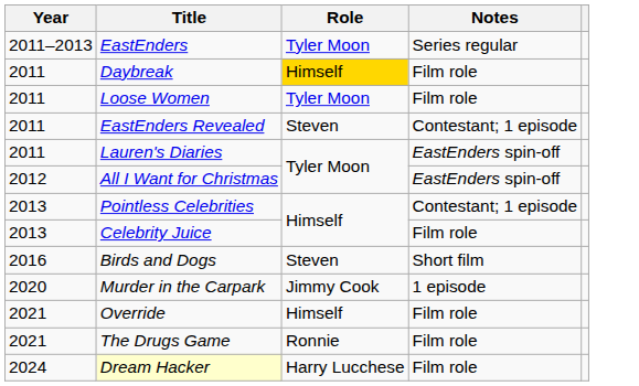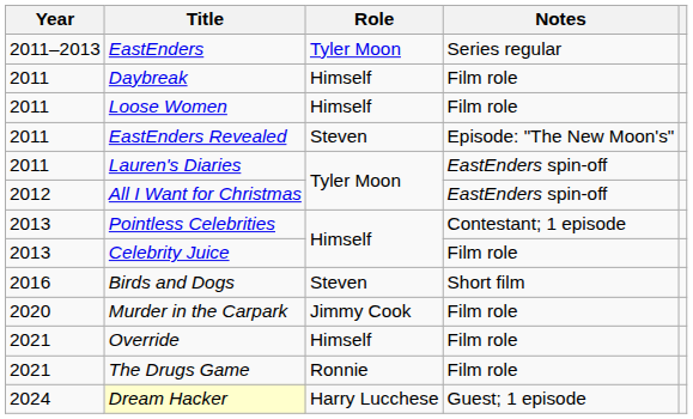Daybreak | Role: gold background -> no background
Loose Women | Role: Tyler Moon -> Himself
EastEnders Revealed | Notes: Contestant; 1 episode -> Episode: "The New Moon's"
Murder in the Carpark | Notes: 1 episode -> Film role
Dream Hacker | Notes: Film role -> Guest; 1 episode
